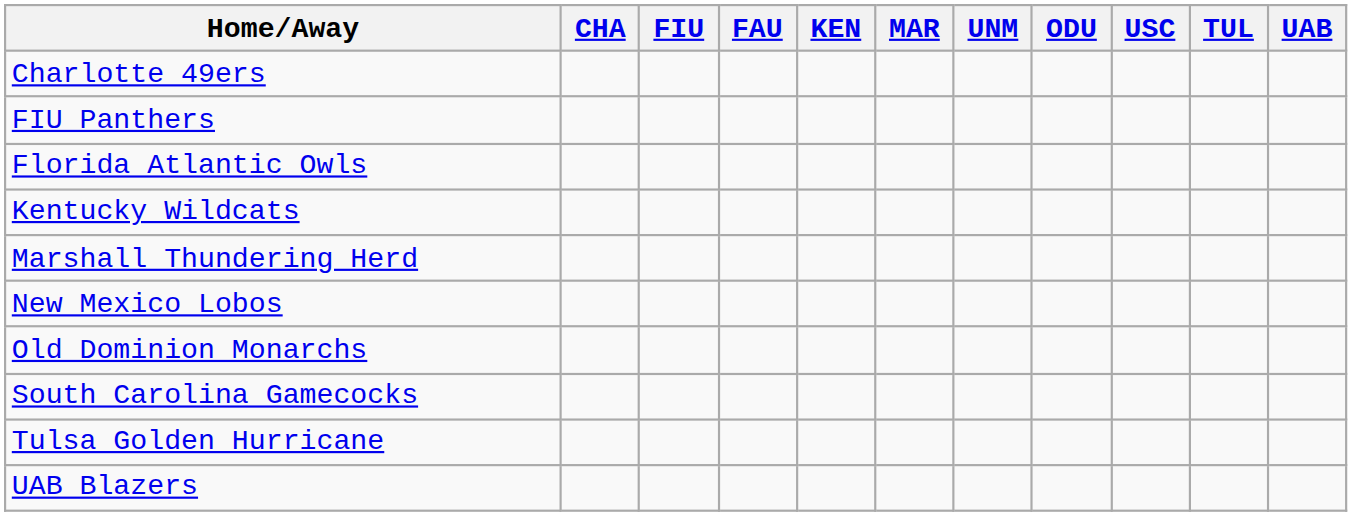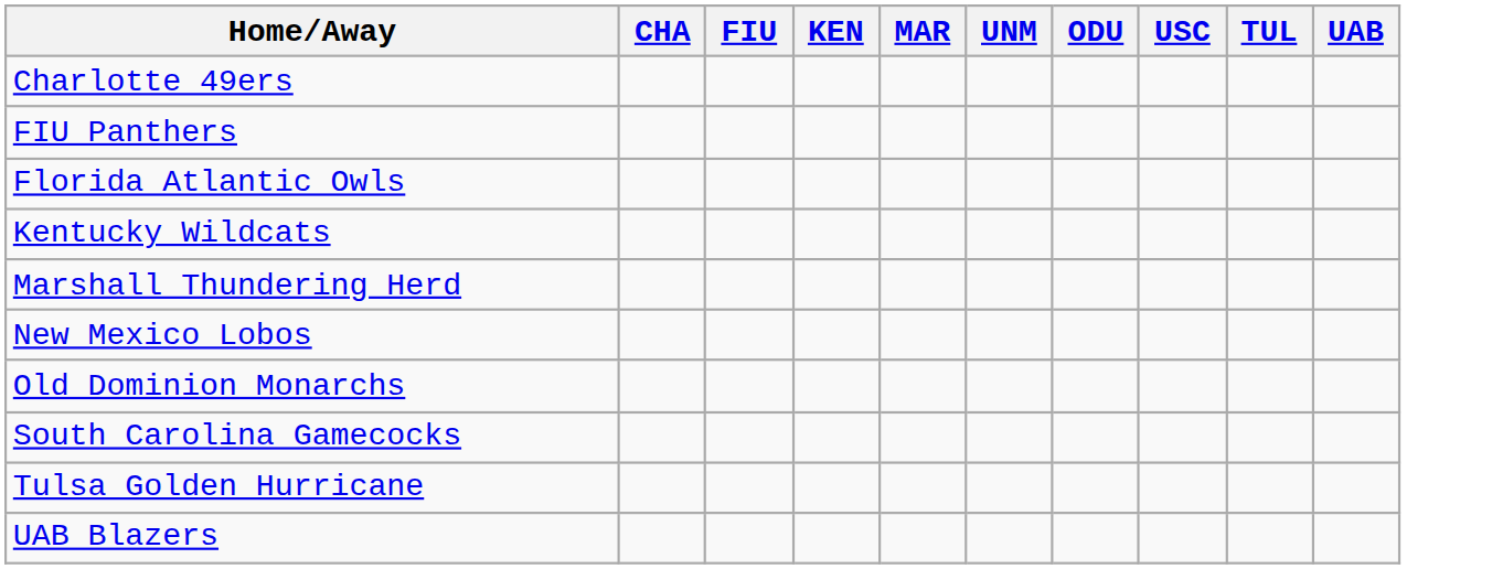- column: FAU
